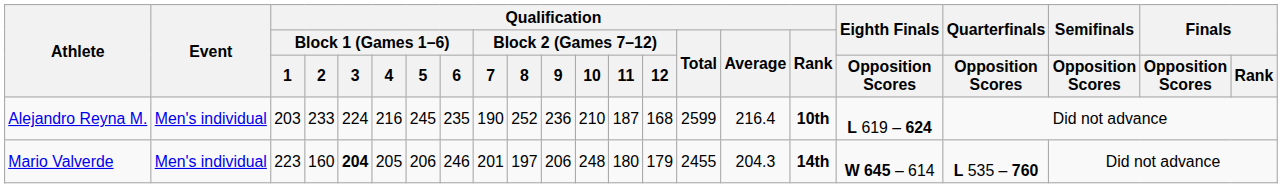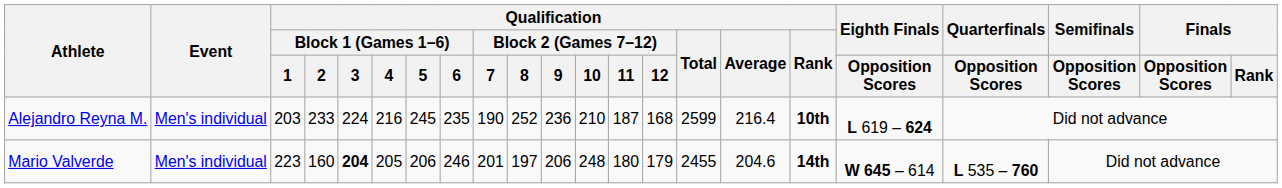Mario Valverde | Qualification / Average: 204.3 -> 204.6
